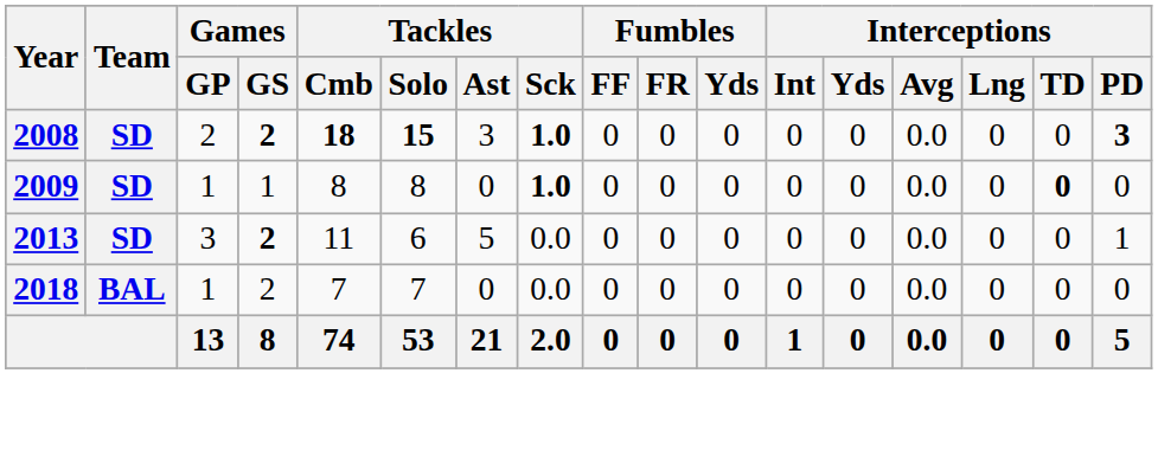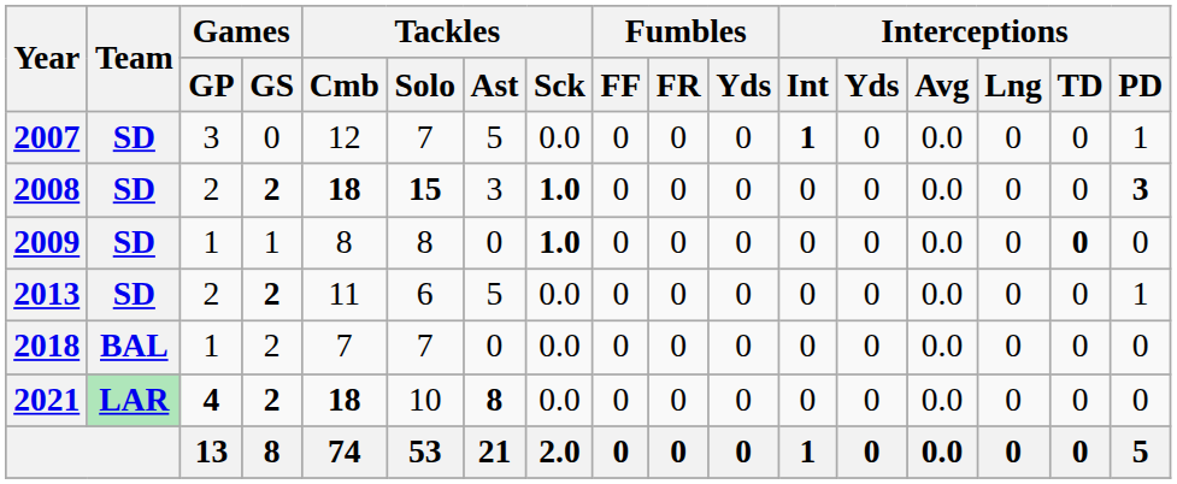+ row: 2007 | SD | 3 | 0 | 12 | 7 | 5 | 0.0 | 0 | 0 | 0 | 1 | 0 | 0.0 | 0 | 0 | 1
2013 | Games / GP: 3 -> 2
+ row: 2021 | LAR | 4 | 2 | 18 | 10 | 8 | 0.0 | 0 | 0 | 0 | 0 | 0 | 0.0 | 0 | 0 | 0
